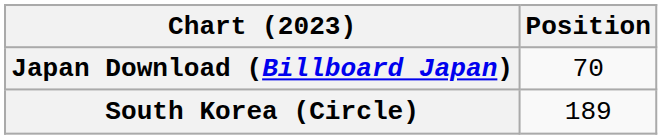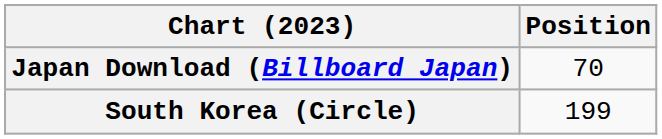South Korea (Circle) | Position: 189 -> 199
